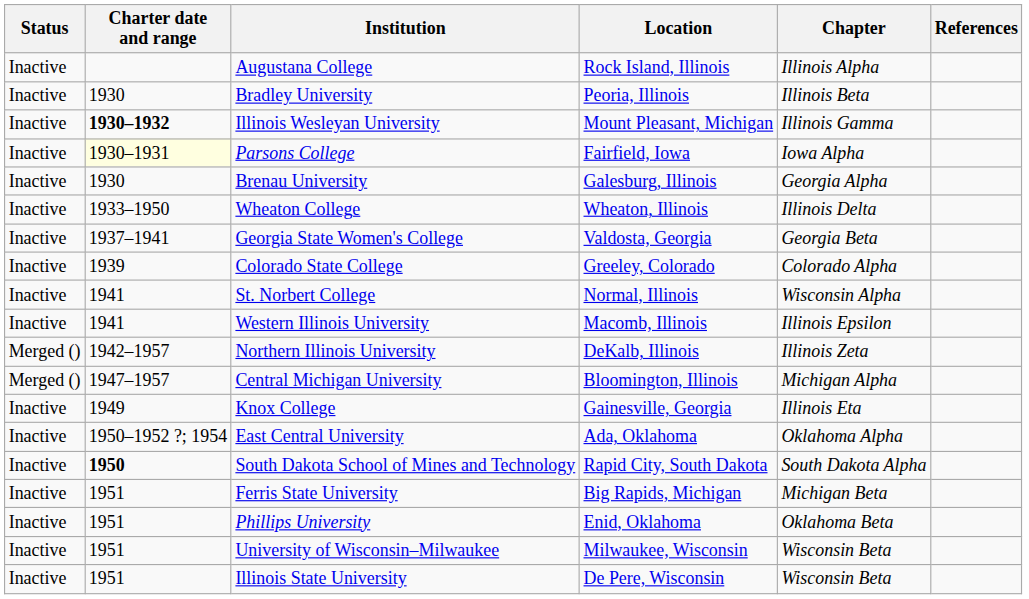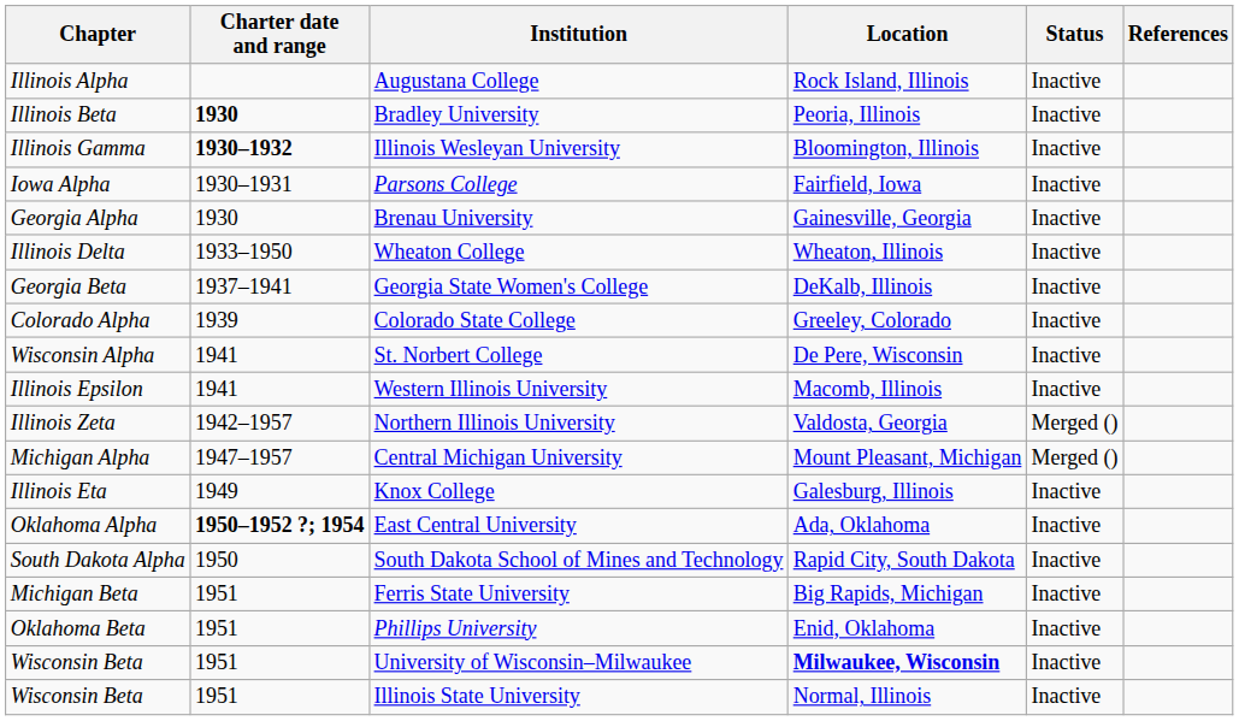columns swapped: Chapter <-> Status
Bradley University | Charter date and range: normal -> bold
Illinois Wesleyan University | Location: Mount Pleasant, Michigan -> Bloomington, Illinois
Parsons College | Charter date and range: lightyellow background -> no background
Brenau University | Location: Galesburg, Illinois -> Gainesville, Georgia
Georgia State Women's College | Location: Valdosta, Georgia -> DeKalb, Illinois
St. Norbert College | Location: Normal, Illinois -> De Pere, Wisconsin
Northern Illinois University | Location: DeKalb, Illinois -> Valdosta, Georgia
Central Michigan University | Location: Bloomington, Illinois -> Mount Pleasant, Michigan
Knox College | Location: Gainesville, Georgia -> Galesburg, Illinois
East Central University | Charter date and range: normal -> bold
South Dakota School of Mines and Technology | Charter date and range: bold -> normal
University of Wisconsin–Milwaukee | Location: normal -> bold
Illinois State University | Location: De Pere, Wisconsin -> Normal, Illinois
